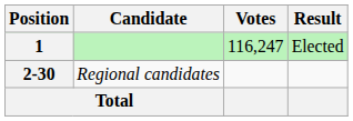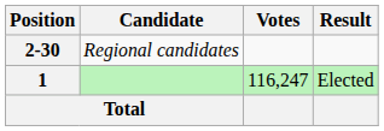rows swapped: 1 <-> 2-30
